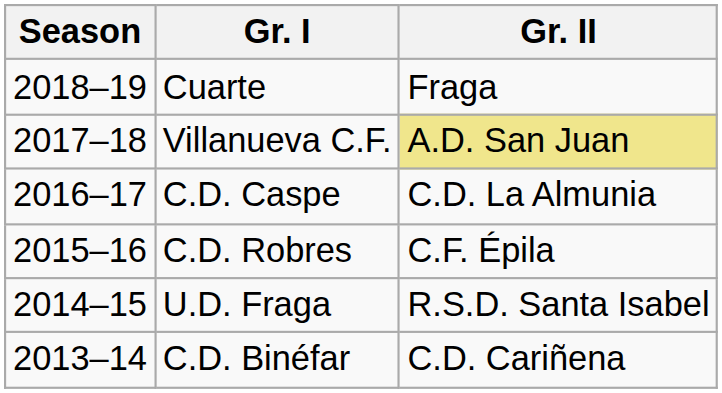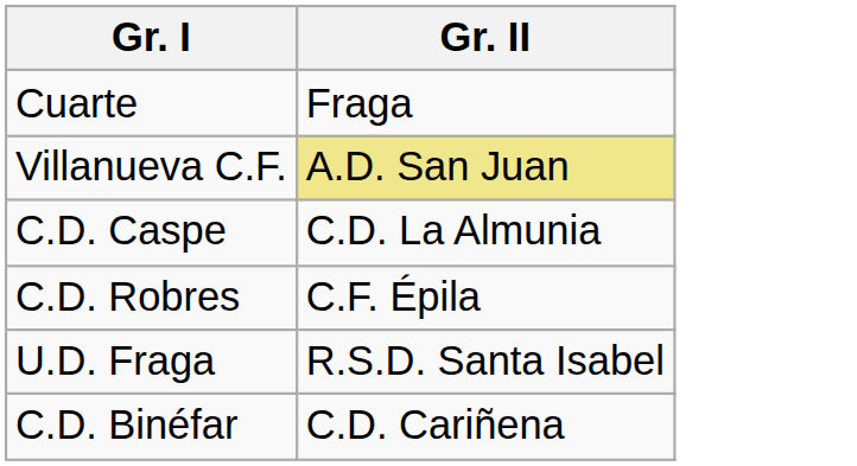- column: Season | 2018–19 | 2017–18 | 2016–17 | 2015–16 | 2014–15 | 2013–14
